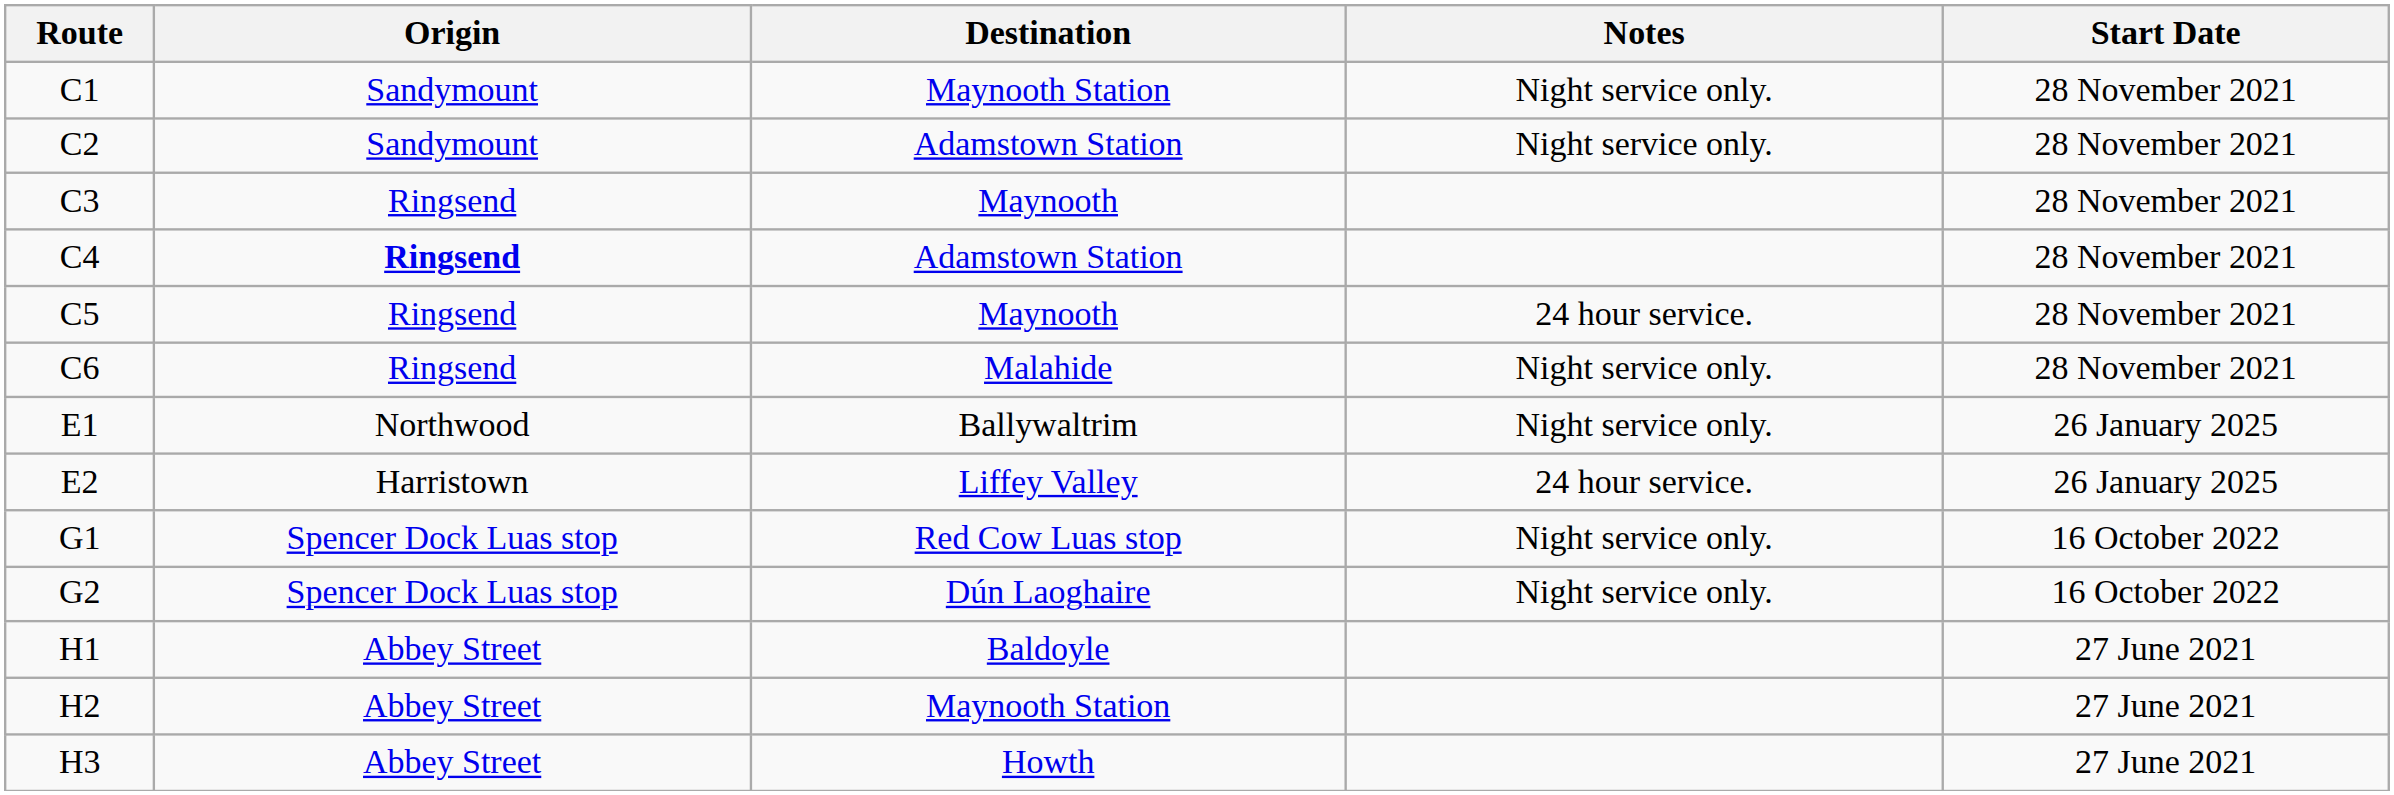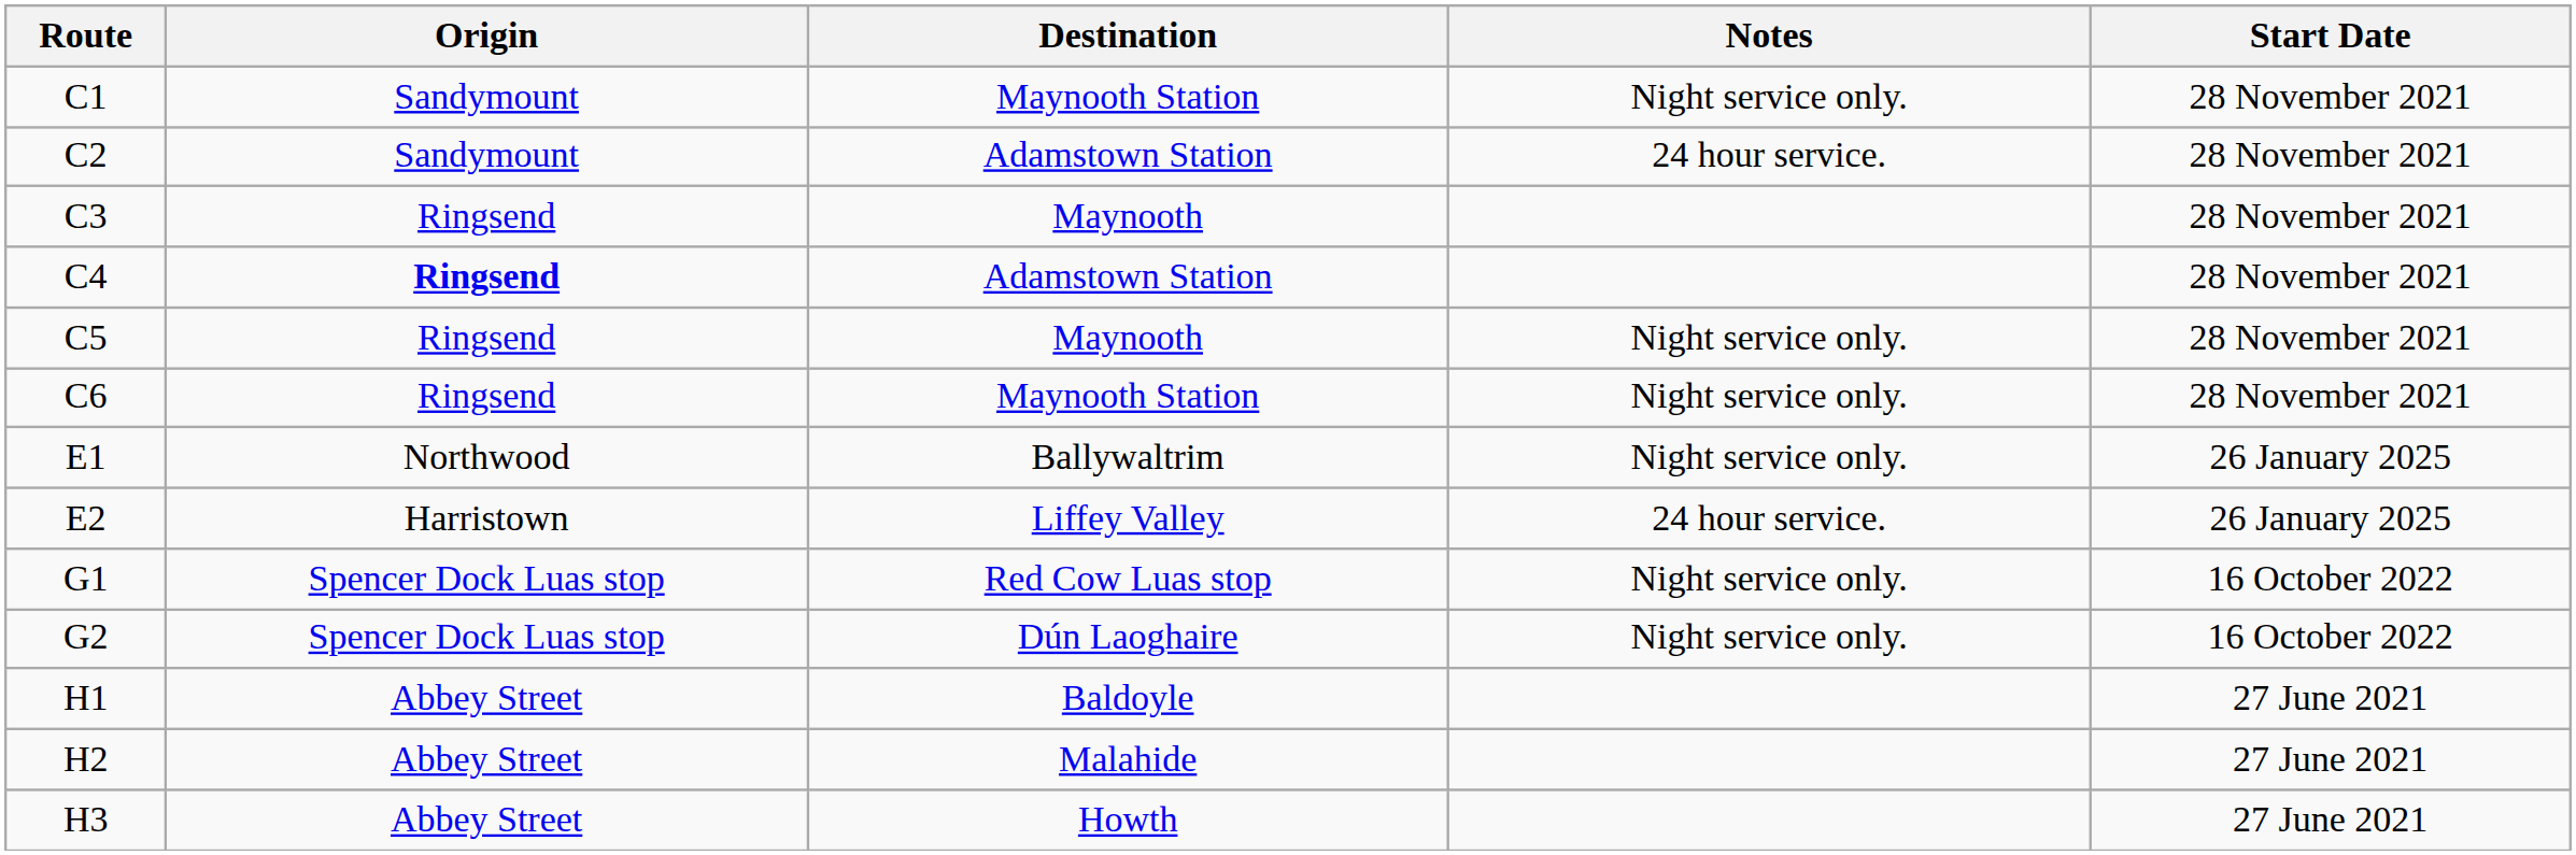C2 | Notes: Night service only. -> 24 hour service.
C5 | Notes: 24 hour service. -> Night service only.
C6 | Destination: Malahide -> Maynooth Station
H2 | Destination: Maynooth Station -> Malahide
